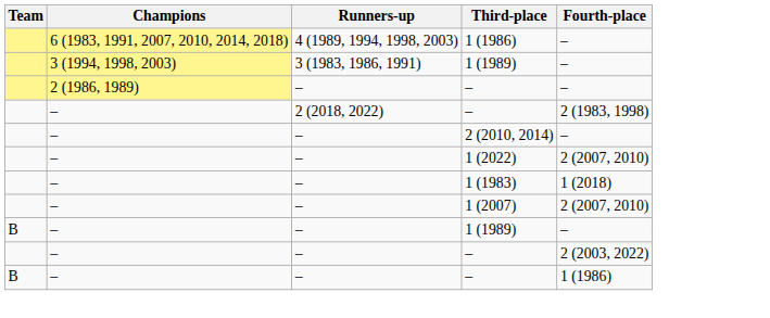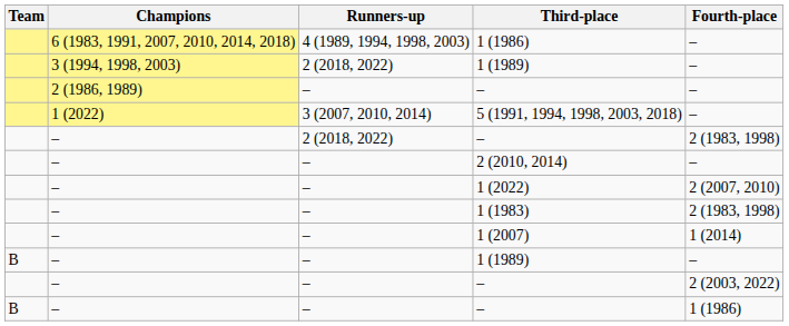3 (1994, 1998, 2003) / 1 (1989) | Runners-up: 3 (1983, 1986, 1991) -> 2 (2018, 2022)
+ row: 1 (2022) | 3 (2007, 2010, 2014) | 5 (1991, 1994, 1998, 2003, 2018) | –
1 (1983) | Fourth-place: 1 (2018) -> 2 (1983, 1998)
1 (2007) | Fourth-place: 2 (2007, 2010) -> 1 (2014)
